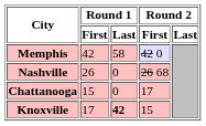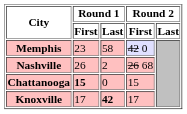Memphis | Round 1 / First: 42 -> 23
Nashville | Round 1 / Last: 0 -> 2
Chattanooga | Round 1 / First: normal -> bold
Chattanooga | Round 2 / First: 17 -> 15
Knoxville | Round 2 / First: 15 -> 17
